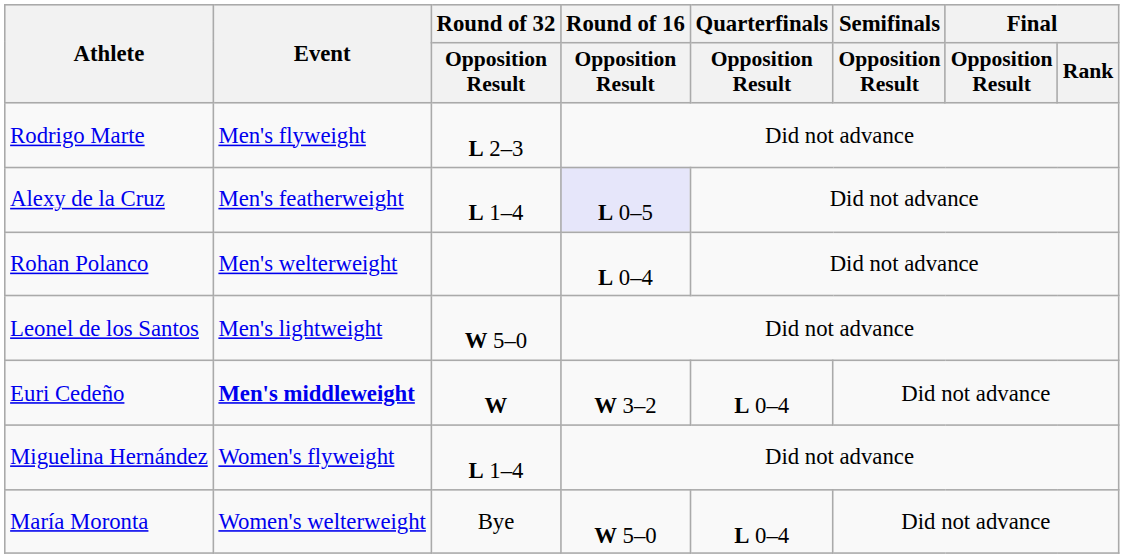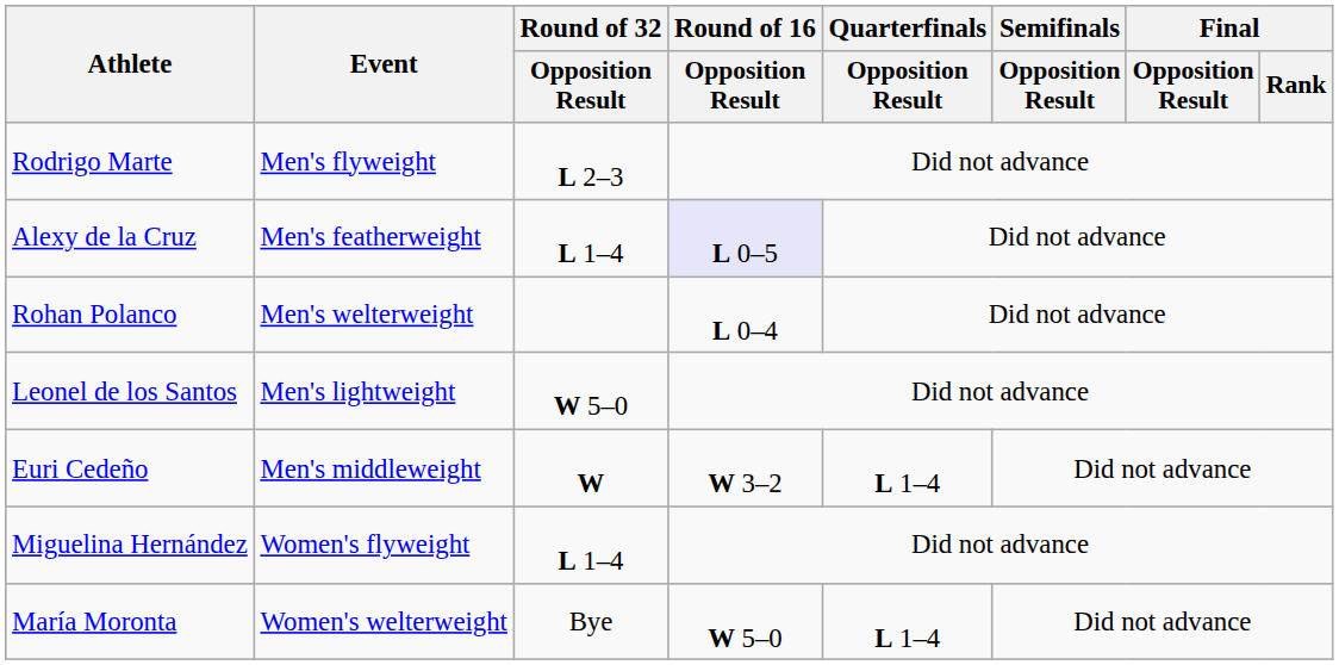Euri Cedeño | Event: bold -> normal
Euri Cedeño | Quarterfinals / Opposition Result: L 0–4 -> L 1–4
María Moronta | Quarterfinals / Opposition Result: L 0–4 -> L 1–4
